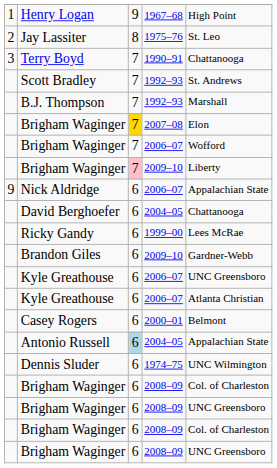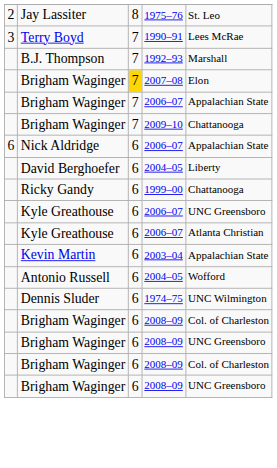- row: 1 | Henry Logan | 9 | 1967–68 | High Point
Terry Boyd | column 5: Chattanooga -> Lees McRae
- row: Scott Bradley | 7 | 1992–93 | St. Andrews
Brigham Waginger / 2006–07 | column 5: Wofford -> Appalachian State
Brigham Waginger / 2009–10 | column 3: pink background -> no background
Brigham Waginger / 2009–10 | column 5: Liberty -> Chattanooga
Nick Aldridge | column 1: 9 -> 6
David Berghoefer | column 5: Chattanooga -> Liberty
Ricky Gandy | column 5: Lees McRae -> Chattanooga
- row: Brandon Giles | 6 | 2009–10 | Gardner-Webb
+ row: Kevin Martin | 6 | 2003–04 | Appalachian State
- row: Casey Rogers | 6 | 2000–01 | Belmont
Antonio Russell | column 3: lightblue background -> no background
Antonio Russell | column 5: Appalachian State -> Wofford
